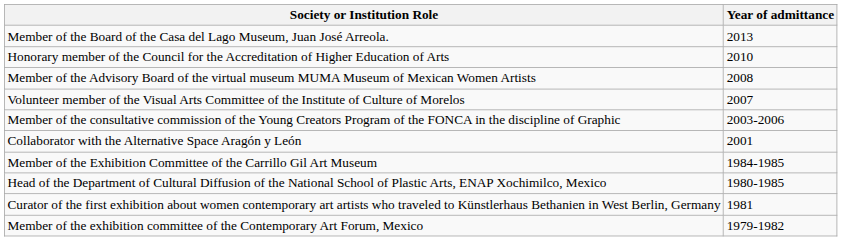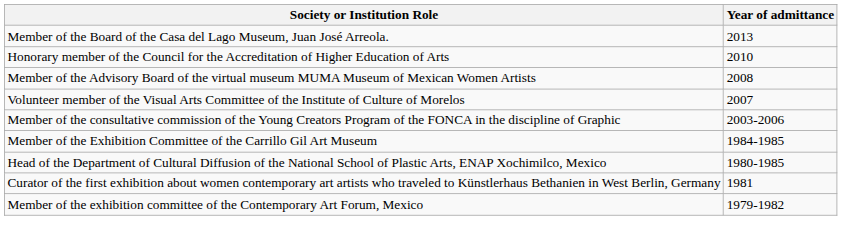- row: Collaborator with the Alternative Space Aragón y León | 2001
